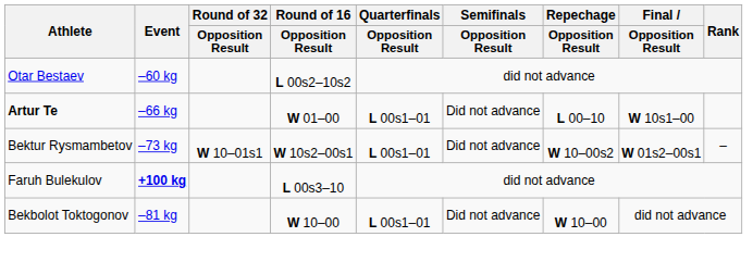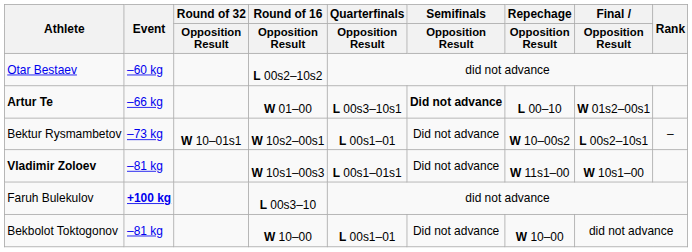Artur Te | Quarterfinals / Opposition Result: L 00s1–01 -> L 00s3–10s1
Artur Te | Semifinals / Opposition Result: normal -> bold
Artur Te | Final / Opposition Result: W 10s1–00 -> W 01s2–00s1
Bektur Rysmambetov | Final / Opposition Result: W 01s2–00s1 -> L 00s2–10s1
+ row: Vladimir Zoloev | –81 kg | W 10s1–00s3 | L 00s1–01s1 | Did not advance | W 11s1–00 | W 10s1–00
